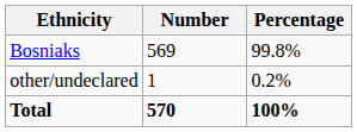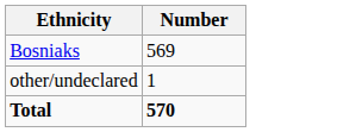- column: Percentage | 99.8% | 0.2% | 100%
